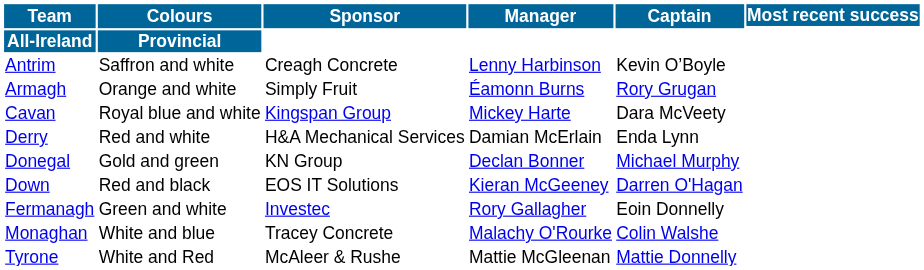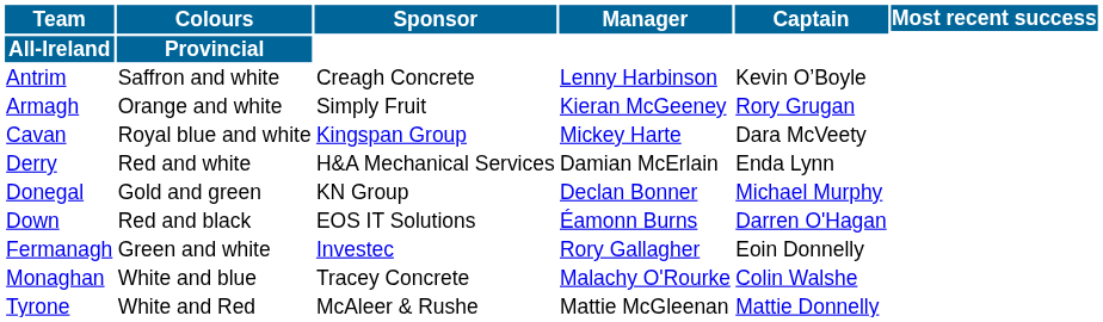Armagh | Manager: Éamonn Burns -> Kieran McGeeney
Down | Manager: Kieran McGeeney -> Éamonn Burns
